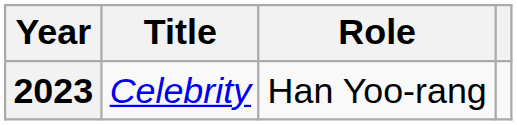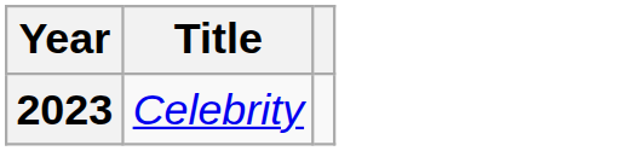- column: Role | Han Yoo-rang
